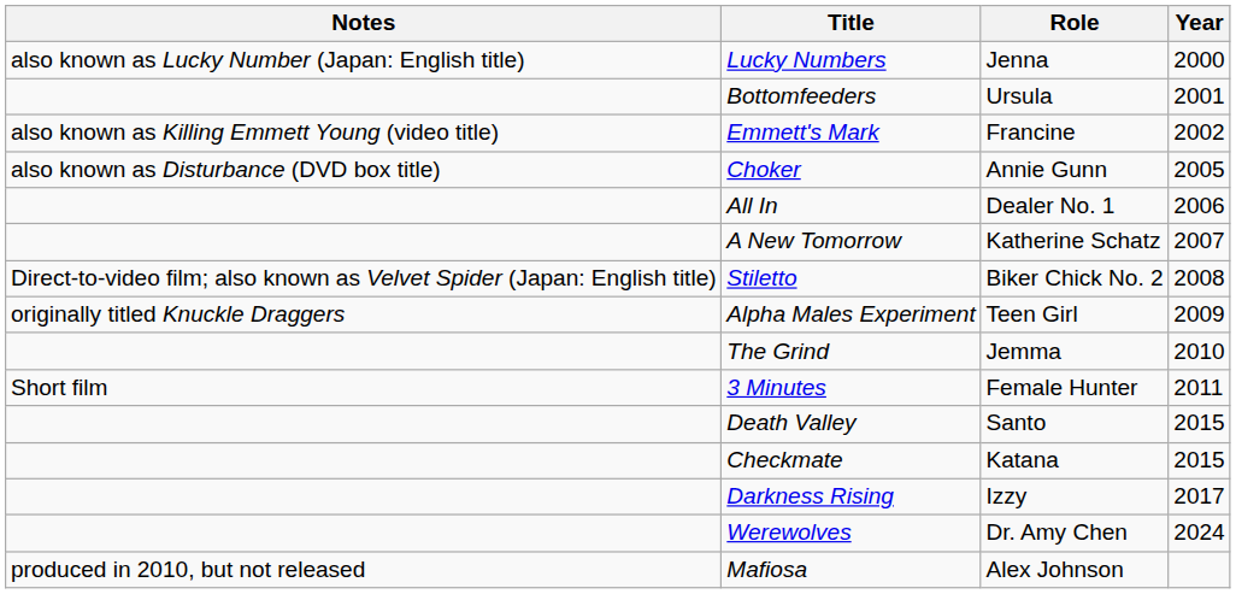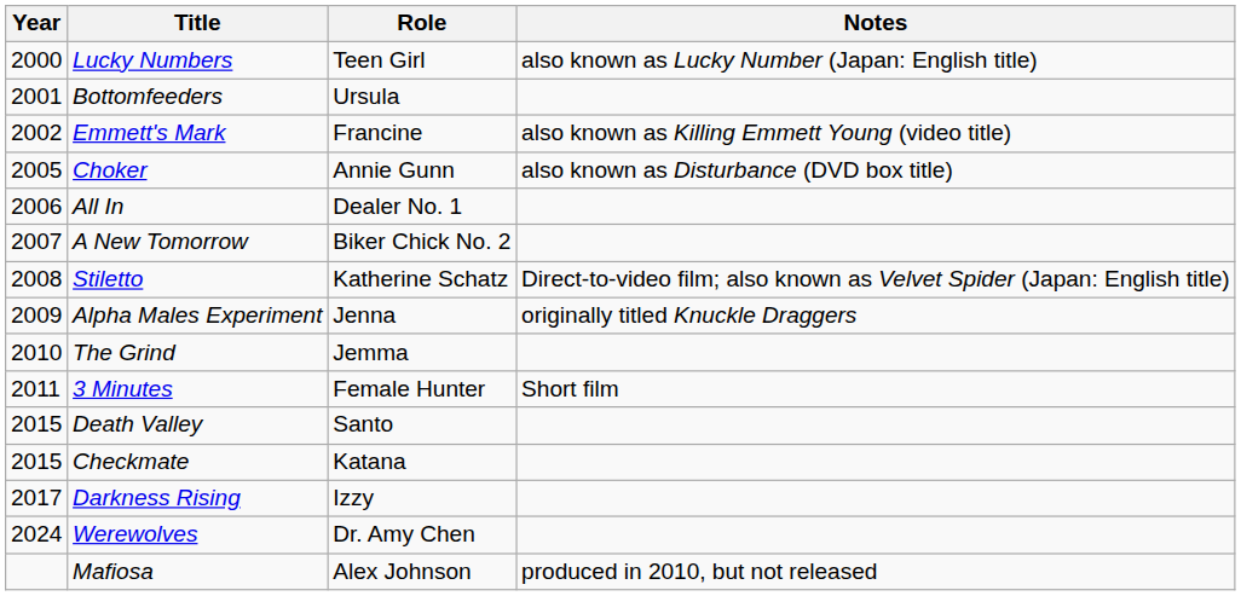columns swapped: Year <-> Notes
Lucky Numbers | Role: Jenna -> Teen Girl
A New Tomorrow | Role: Katherine Schatz -> Biker Chick No. 2
Stiletto | Role: Biker Chick No. 2 -> Katherine Schatz
Alpha Males Experiment | Role: Teen Girl -> Jenna
